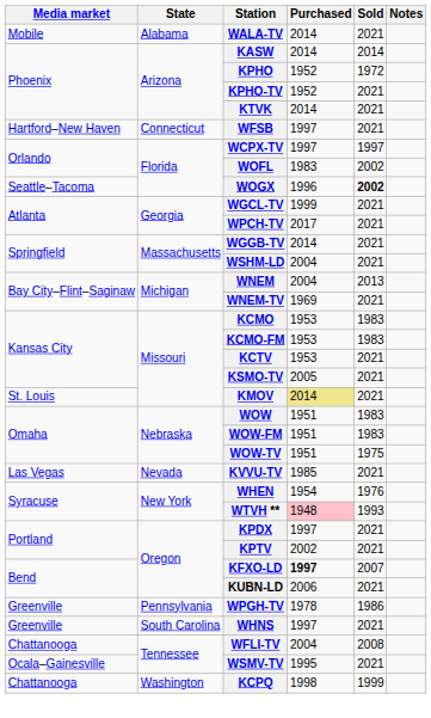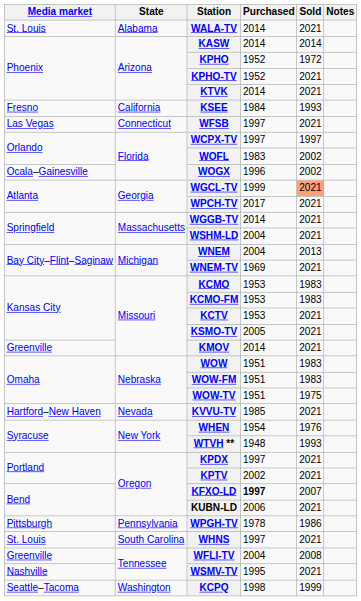WALA-TV | Media market: Mobile -> St. Louis
+ row: Fresno | California | KSEE | 1984 | 1993
WFSB | Media market: Hartford–New Haven -> Las Vegas
WOGX | Media market: Seattle–Tacoma -> Ocala–Gainesville
WOGX | Sold: bold -> normal
WGCL-TV | Sold: no background -> lightsalmon background
KMOV | Media market: St. Louis -> Greenville
KMOV | Purchased: khaki background -> no background
KVVU-TV | Media market: Las Vegas -> Hartford–New Haven
WTVH ** | Purchased: pink background -> no background
WPGH-TV | Media market: Greenville -> Pittsburgh
WHNS | Media market: Greenville -> St. Louis
WFLI-TV | Media market: Chattanooga -> Greenville
WSMV-TV | Media market: Ocala–Gainesville -> Nashville
KCPQ | Media market: Chattanooga -> Seattle–Tacoma
